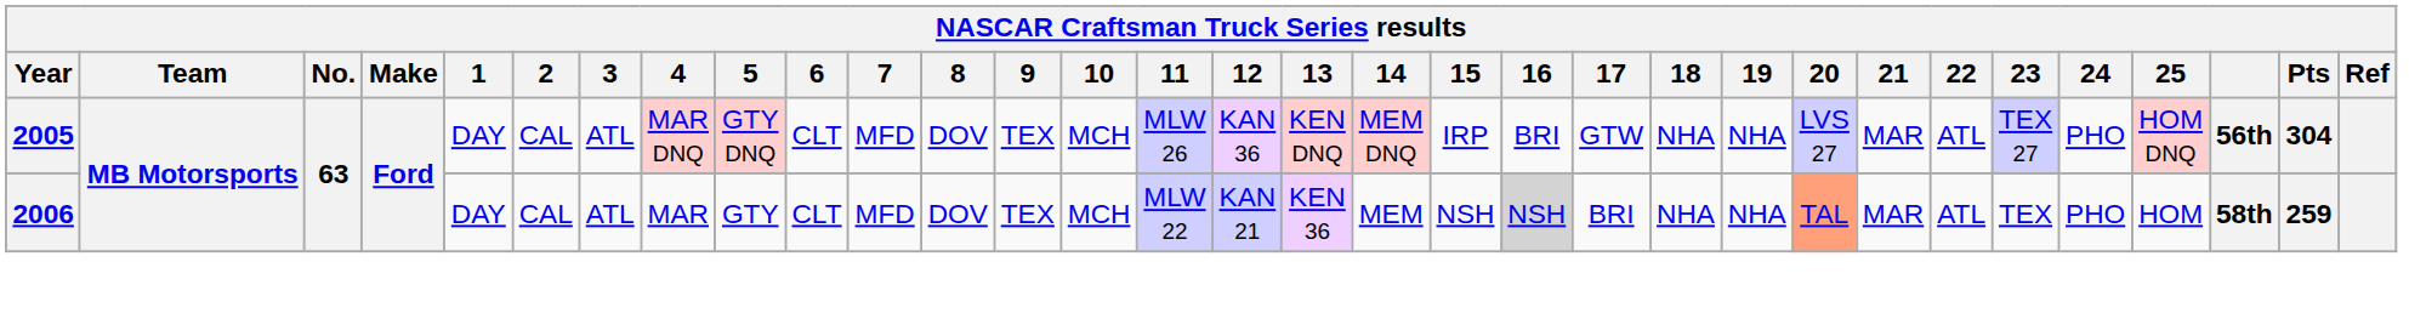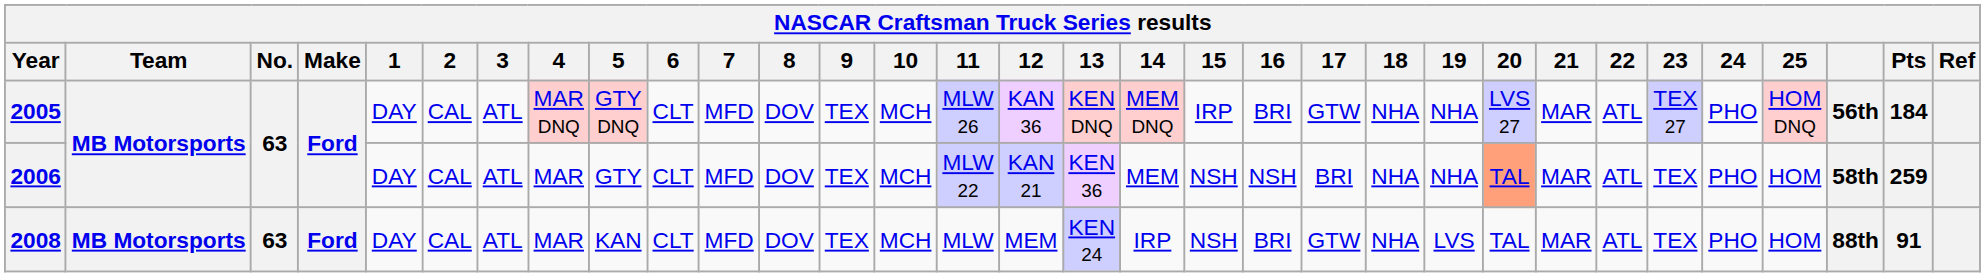2005 | Pts: 304 -> 184
2006 | 16: lightgrey background -> no background
+ row: 2008 | MB Motorsports | 63 | Ford | DAY | CAL | ATL | MAR | KAN | CLT | MFD | DOV | TEX | MCH | MLW | MEM | KEN 24 | IRP | NSH | BRI | GTW | NHA | LVS | TAL | MAR | ATL | TEX | PHO | HOM | 88th | 91
